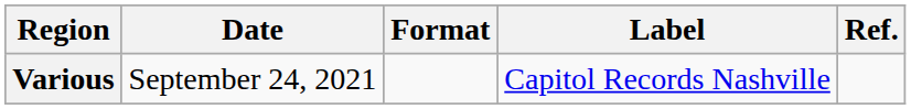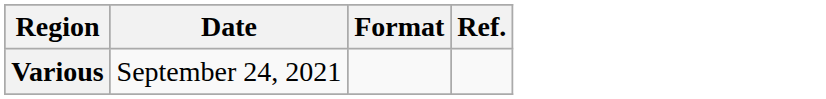- column: Label | Capitol Records Nashville
